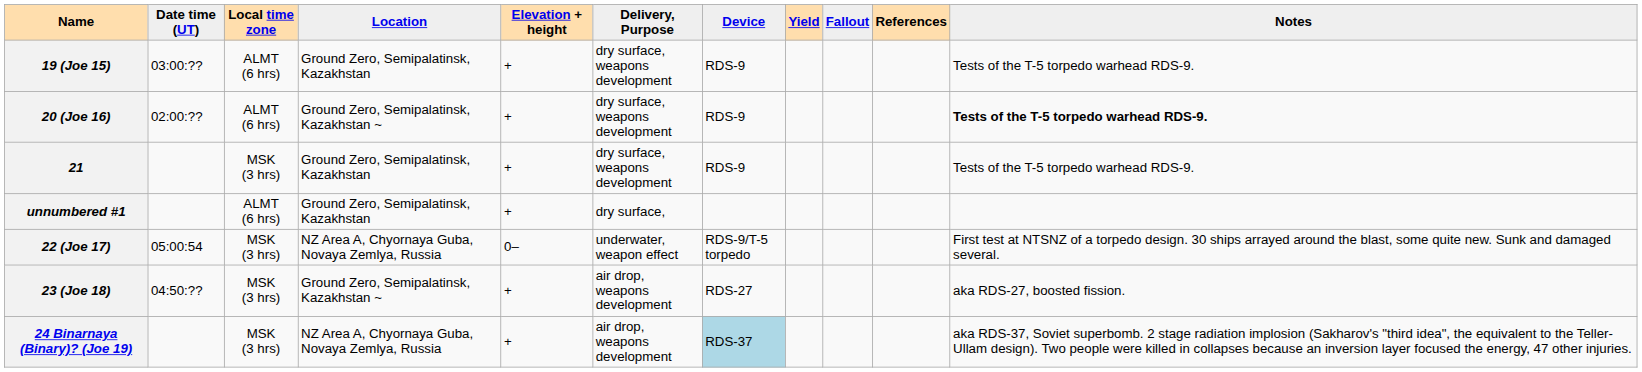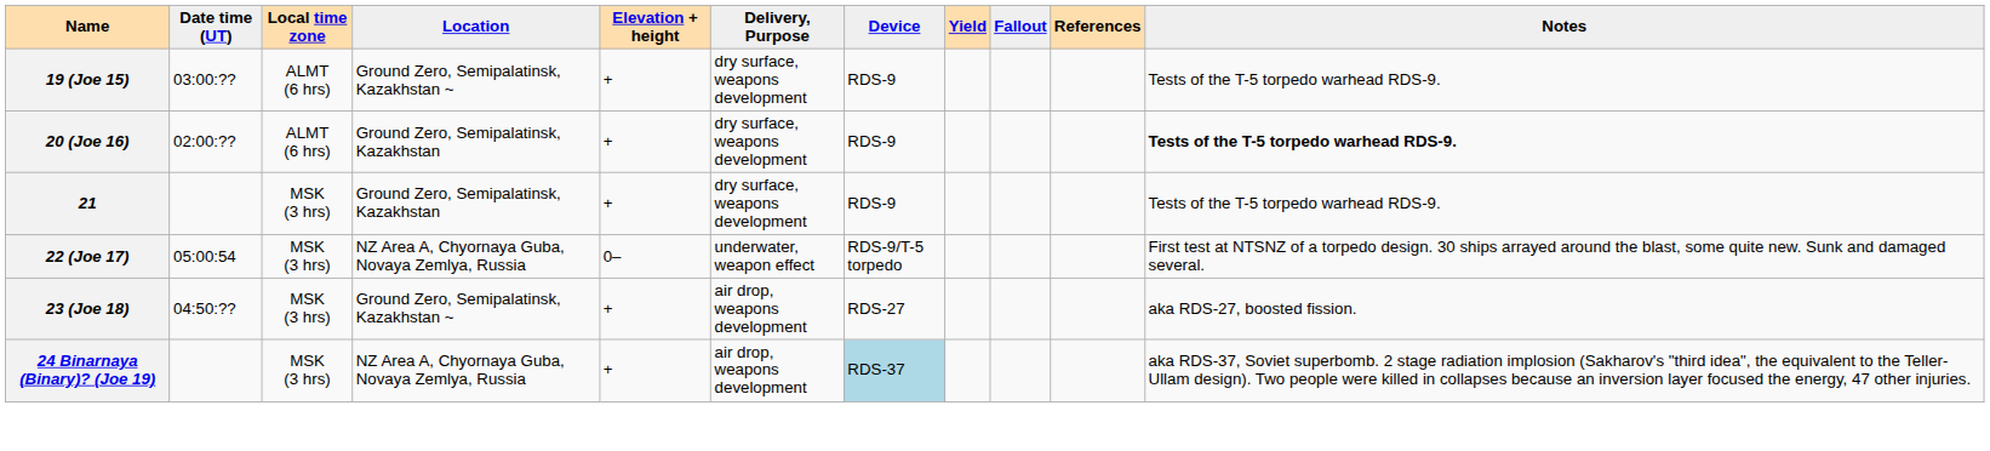19 (Joe 15) | Location: Ground Zero, Semipalatinsk, Kazakhstan -> Ground Zero, Semipalatinsk, Kazakhstan ~
20 (Joe 16) | Location: Ground Zero, Semipalatinsk, Kazakhstan ~ -> Ground Zero, Semipalatinsk, Kazakhstan
- row: unnumbered #1 | ALMT (6 hrs) | Ground Zero, Semipalatinsk, Kazakhstan | + | dry surface,
